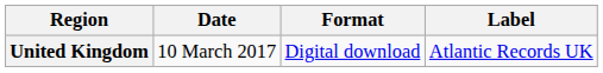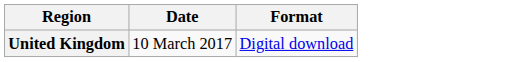- column: Label | Atlantic Records UK
